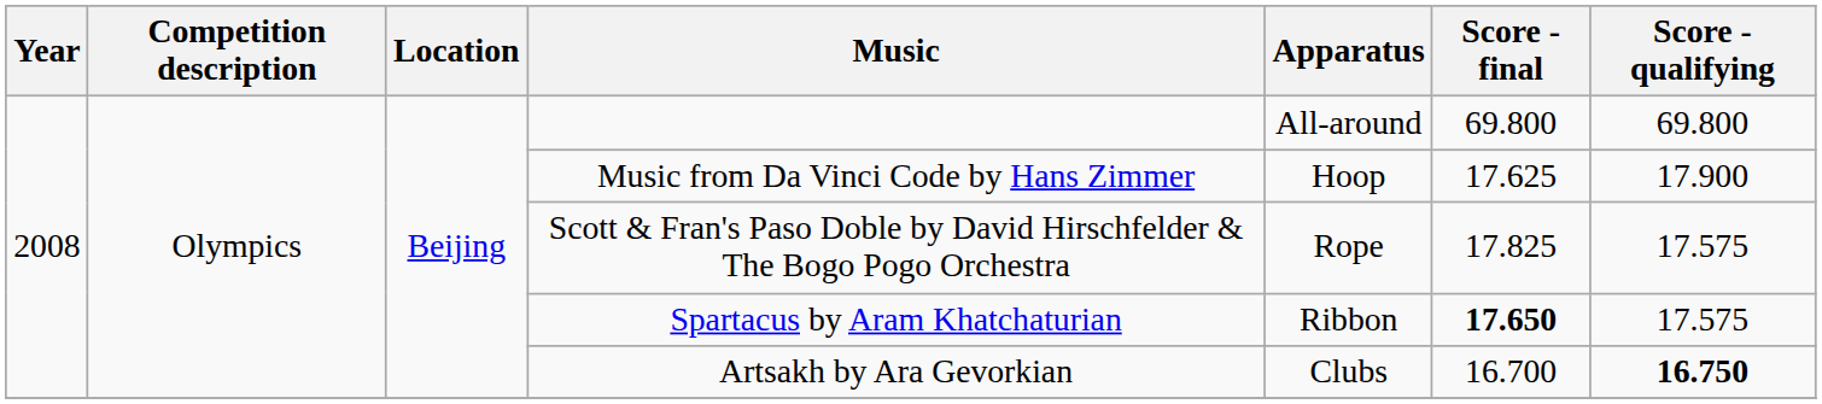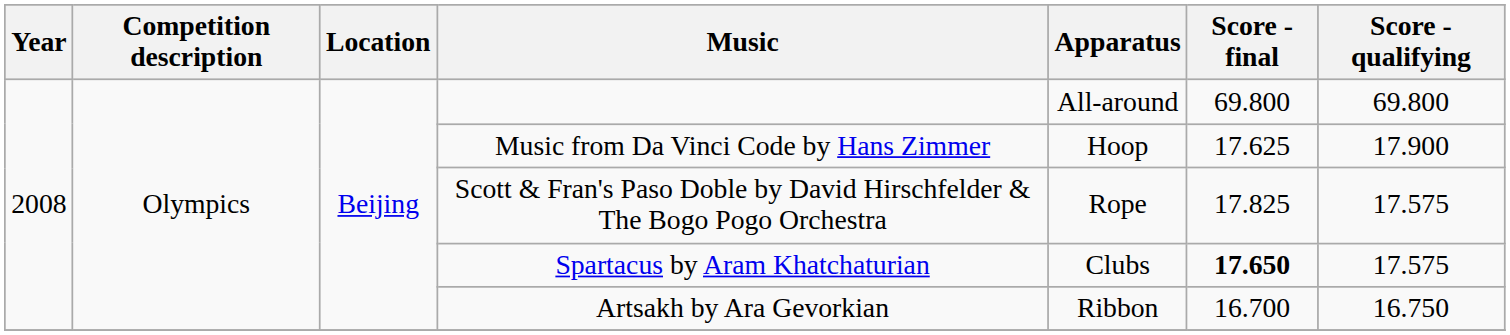Spartacus by Aram Khatchaturian | Apparatus: Ribbon -> Clubs
Artsakh by Ara Gevorkian | Apparatus: Clubs -> Ribbon
Artsakh by Ara Gevorkian | Score - qualifying: bold -> normal
